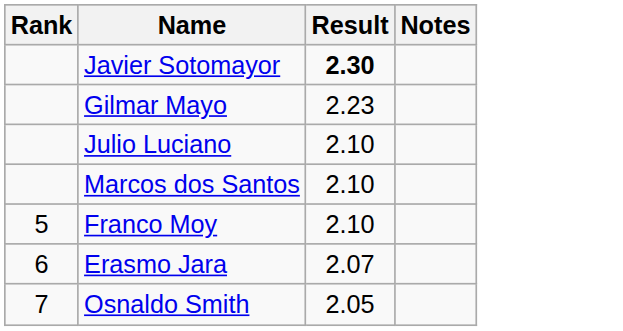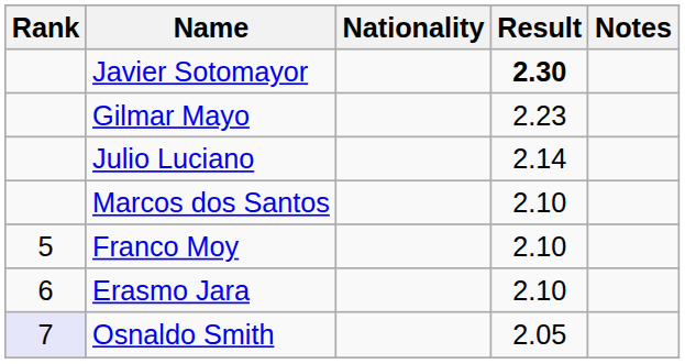+ column: Nationality
Julio Luciano | Result: 2.10 -> 2.14
Erasmo Jara | Result: 2.07 -> 2.10
Osnaldo Smith | Rank: no background -> lavender background
